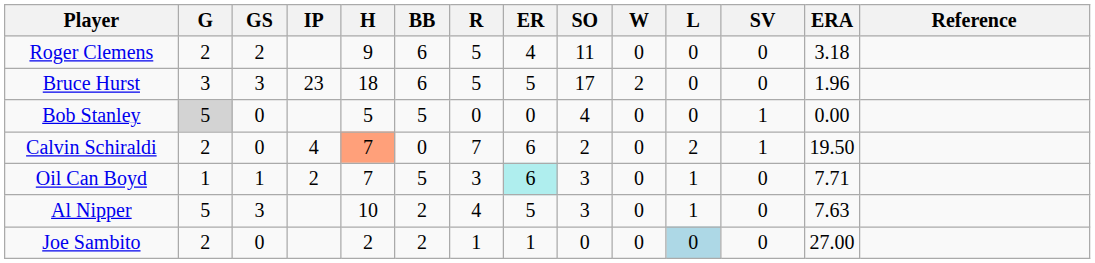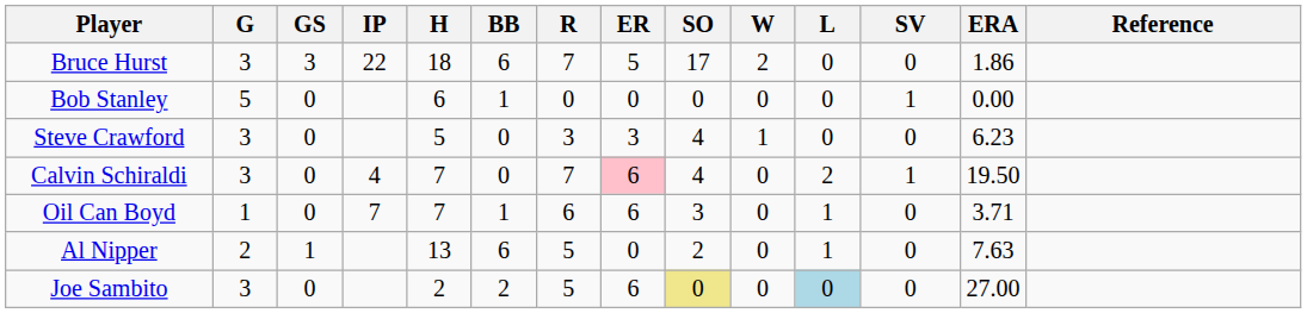- row: Roger Clemens | 2 | 2 | 9 | 6 | 5 | 4 | 11 | 0 | 0 | 0 | 3.18
Bruce Hurst | IP: 23 -> 22
Bruce Hurst | R: 5 -> 7
Bruce Hurst | ERA: 1.96 -> 1.86
Bob Stanley | G: lightgrey background -> no background
Bob Stanley | H: 5 -> 6
Bob Stanley | BB: 5 -> 1
Bob Stanley | SO: 4 -> 0
+ row: Steve Crawford | 3 | 0 | 5 | 0 | 3 | 3 | 4 | 1 | 0 | 0 | 6.23
Calvin Schiraldi | G: 2 -> 3
Calvin Schiraldi | H: lightsalmon background -> no background
Calvin Schiraldi | ER: no background -> pink background
Calvin Schiraldi | SO: 2 -> 4
Oil Can Boyd | GS: 1 -> 0
Oil Can Boyd | IP: 2 -> 7
Oil Can Boyd | BB: 5 -> 1
Oil Can Boyd | R: 3 -> 6
Oil Can Boyd | ER: paleturquoise background -> no background
Oil Can Boyd | ERA: 7.71 -> 3.71
Al Nipper | G: 5 -> 2
Al Nipper | GS: 3 -> 1
Al Nipper | H: 10 -> 13
Al Nipper | BB: 2 -> 6
Al Nipper | R: 4 -> 5
Al Nipper | ER: 5 -> 0
Al Nipper | SO: 3 -> 2
Joe Sambito | G: 2 -> 3
Joe Sambito | R: 1 -> 5
Joe Sambito | ER: 1 -> 6
Joe Sambito | SO: no background -> khaki background
